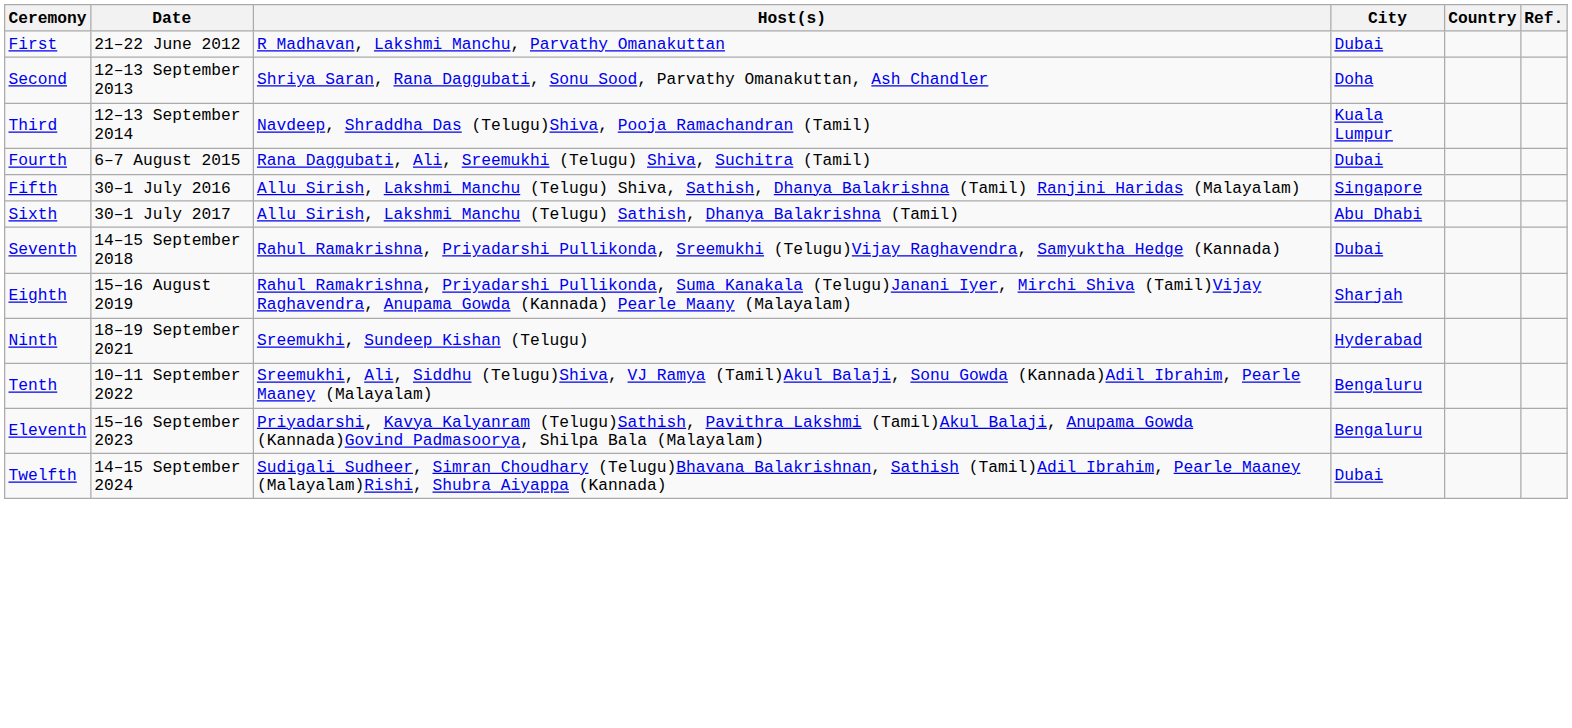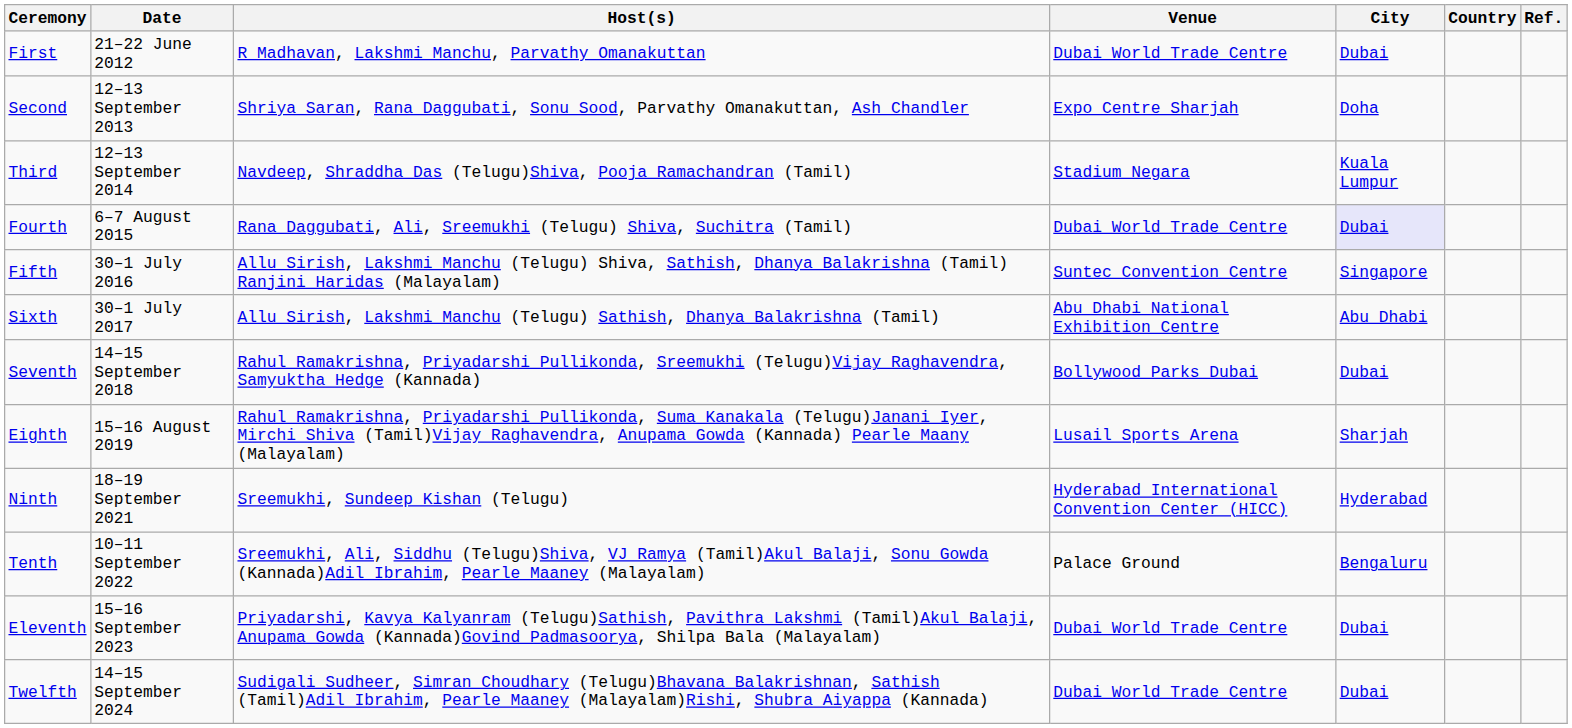+ column: Venue | Dubai World Trade Centre | Expo Centre Sharjah | Stadium Negara | Dubai World Trade Centre | Suntec Convention Centre | Abu Dhabi National Exhibition Centre | Bollywood Parks Dubai | Lusail Sports Arena | Hyderabad International Convention Center (HICC) | Palace Ground | Dubai World Trade Centre | Dubai World Trade Centre
Fourth | City: no background -> lavender background
Eleventh | City: Bengaluru -> Dubai
